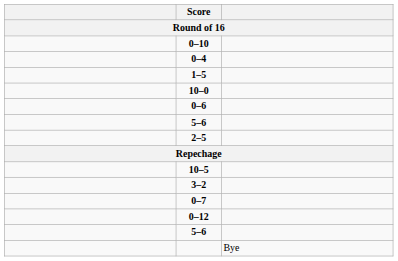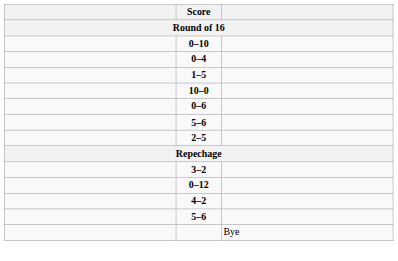- row: 10–5
- row: 0–7
+ row: 4–2
